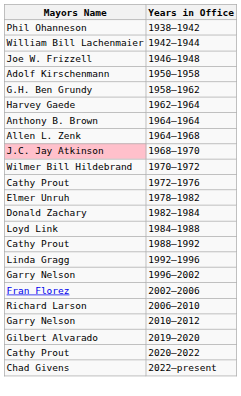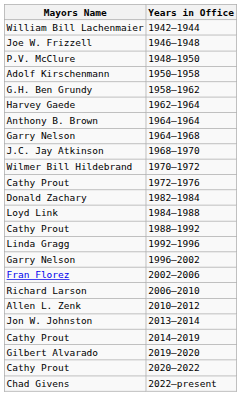- row: Phil Ohanneson | 1938–1942
+ row: P.V. McClure | 1948–1950
1964–1968 | Mayors Name: Allen L. Zenk -> Garry Nelson
1968–1970 | Mayors Name: pink background -> no background
- row: Elmer Unruh | 1978–1982
2010–2012 | Mayors Name: Garry Nelson -> Allen L. Zenk
+ row: Jon W. Johnston | 2013–2014
+ row: Cathy Prout | 2014–2019
